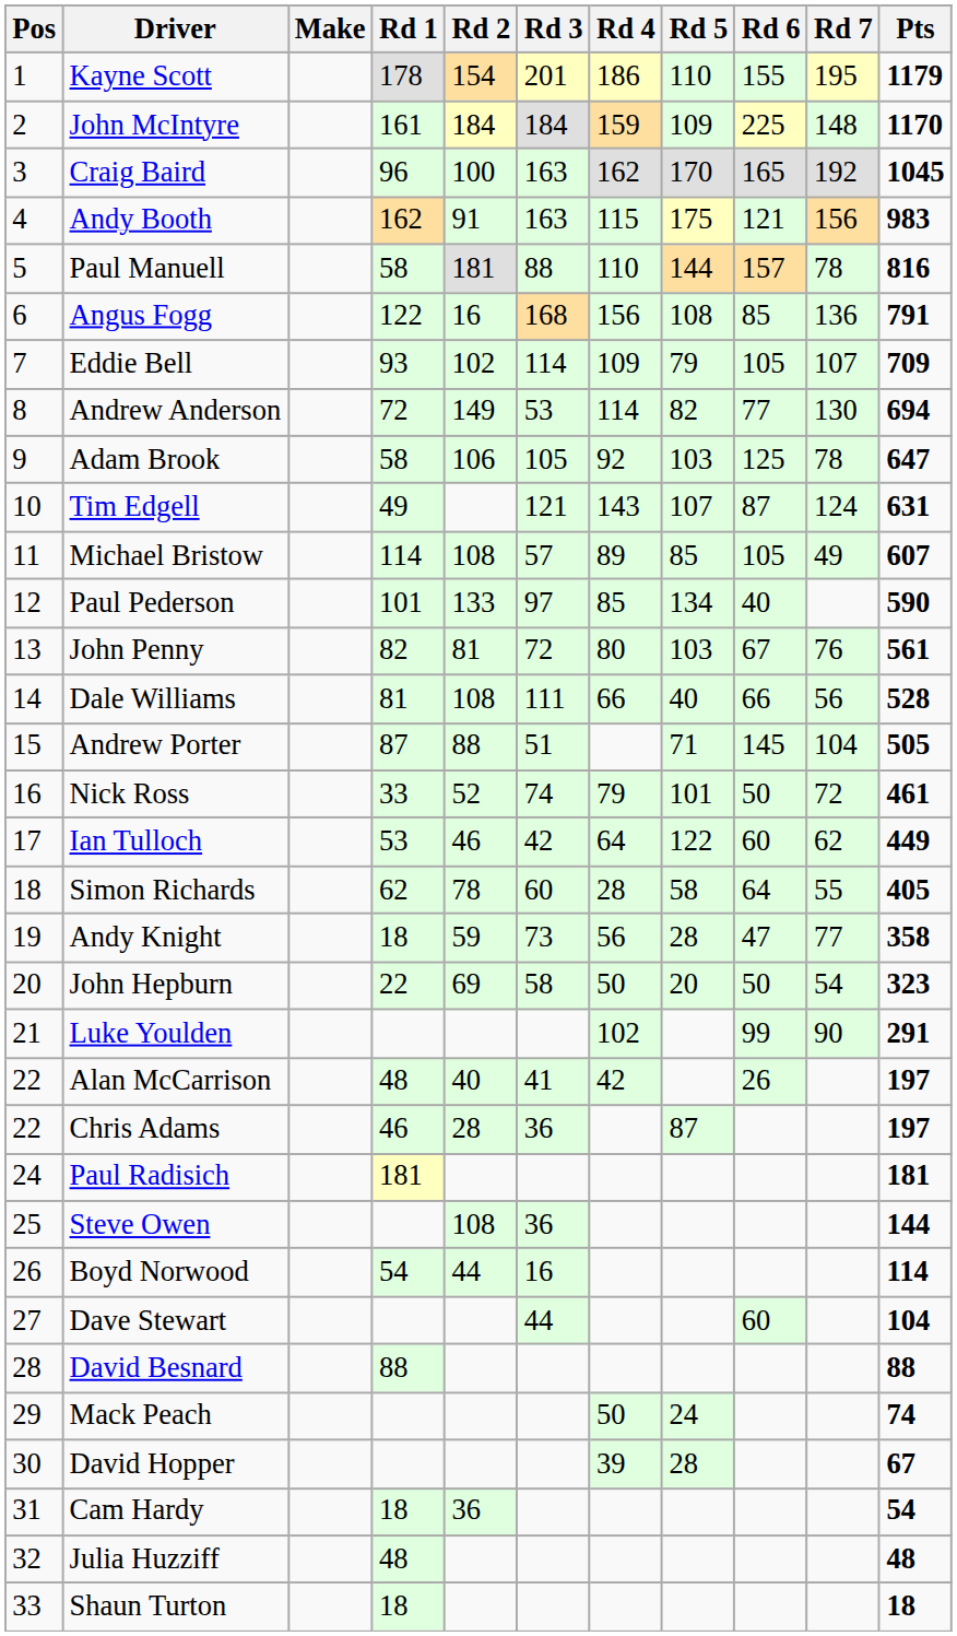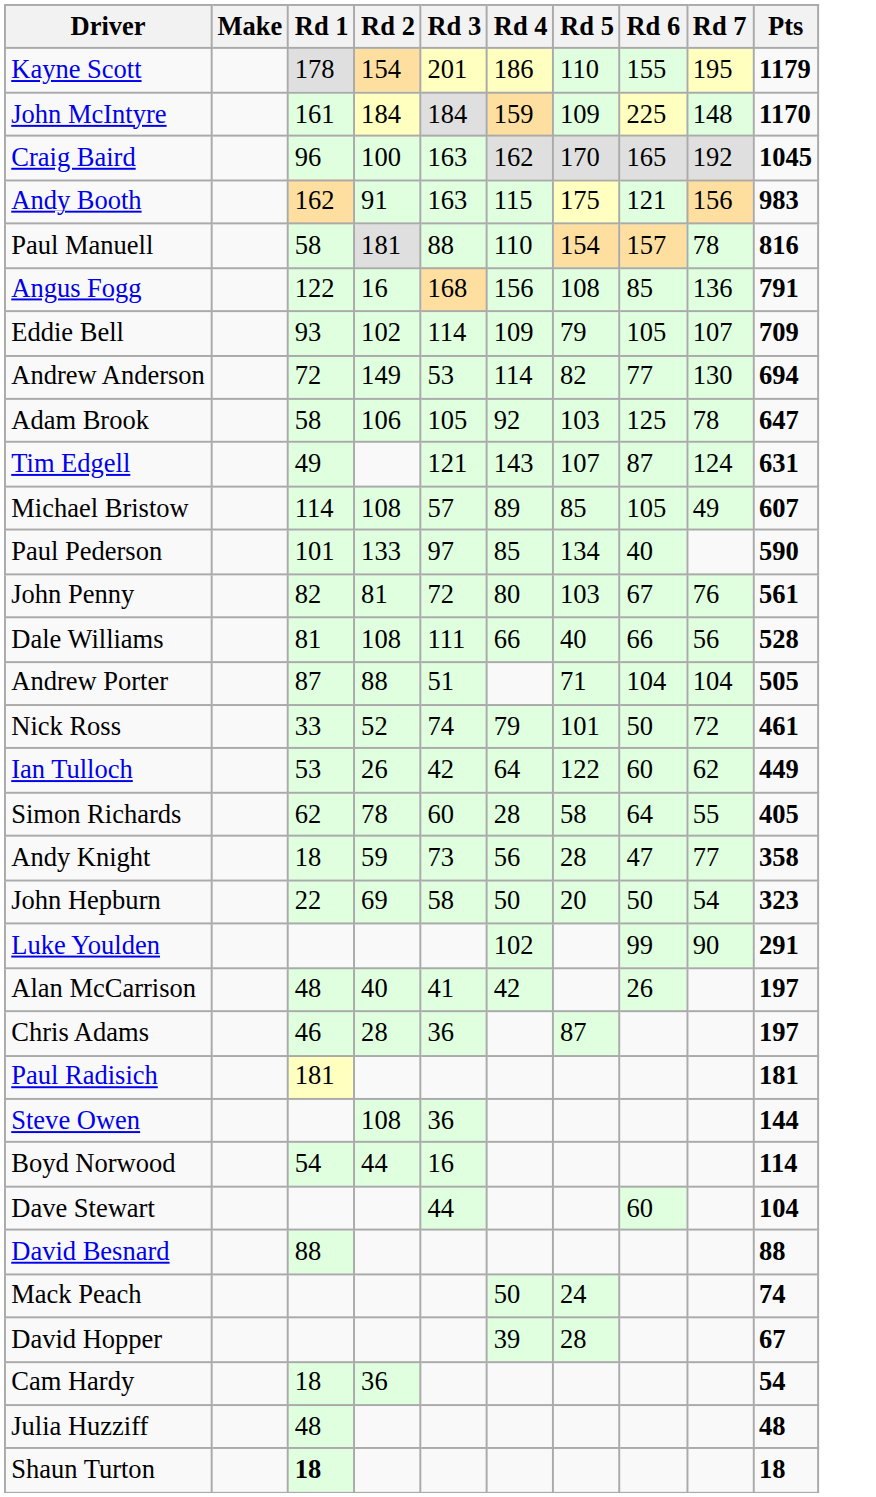- column: Pos | 1 | 2 | 3 | 4 | 5 | 6 | 7 | 8 | 9 | 10 | 11 | 12 | 13 | 14 | 15 | 16 | 17 | 18 | 19 | 20 | 21 | 22 | 22 | 24 | 25 | 26 | 27 | 28 | 29 | 30 | 31 | 32 | 33
Paul Manuell | Rd 5: 144 -> 154
Andrew Porter | Rd 6: 145 -> 104
Ian Tulloch | Rd 2: 46 -> 26
Shaun Turton | Rd 1: normal -> bold
